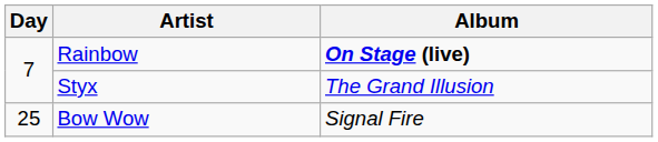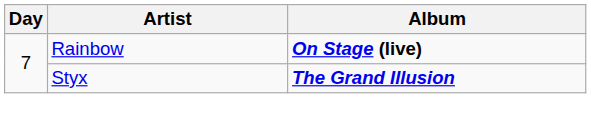Styx | Album: normal -> bold
- row: 25 | Bow Wow | Signal Fire
